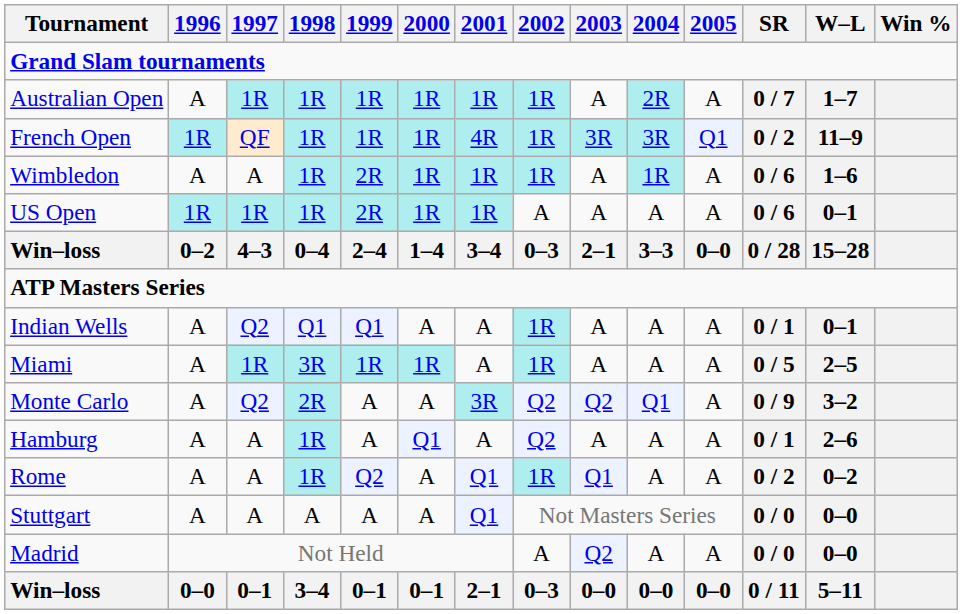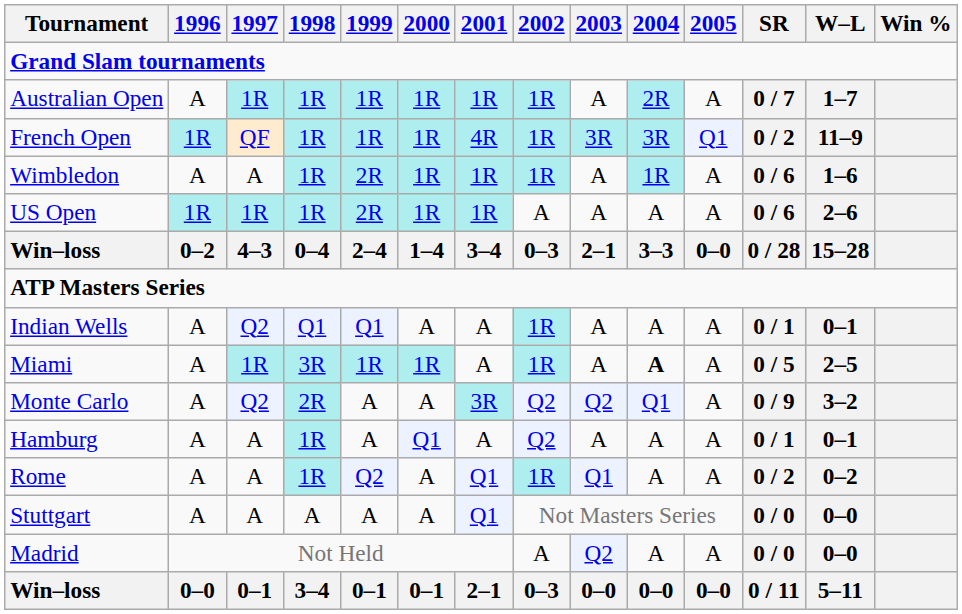US Open | W–L: 0–1 -> 2–6
Miami | 2004: normal -> bold
Hamburg | W–L: 2–6 -> 0–1
